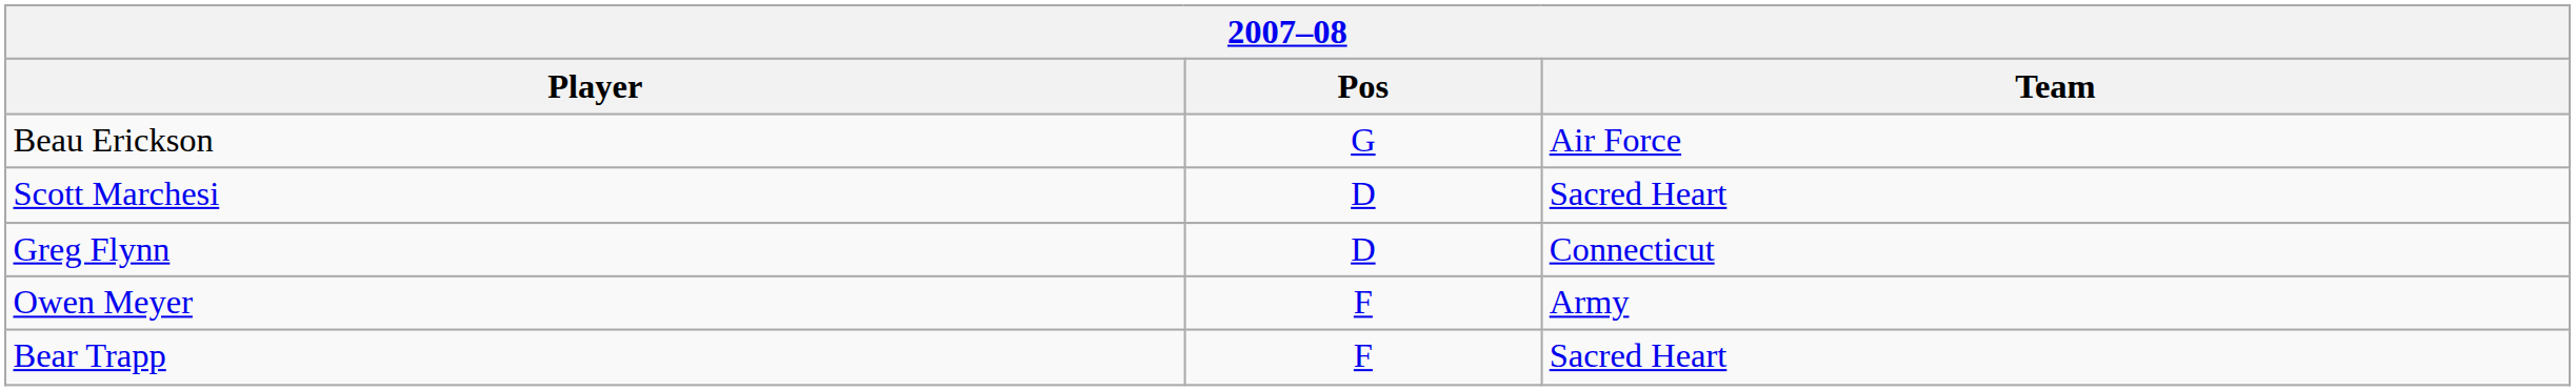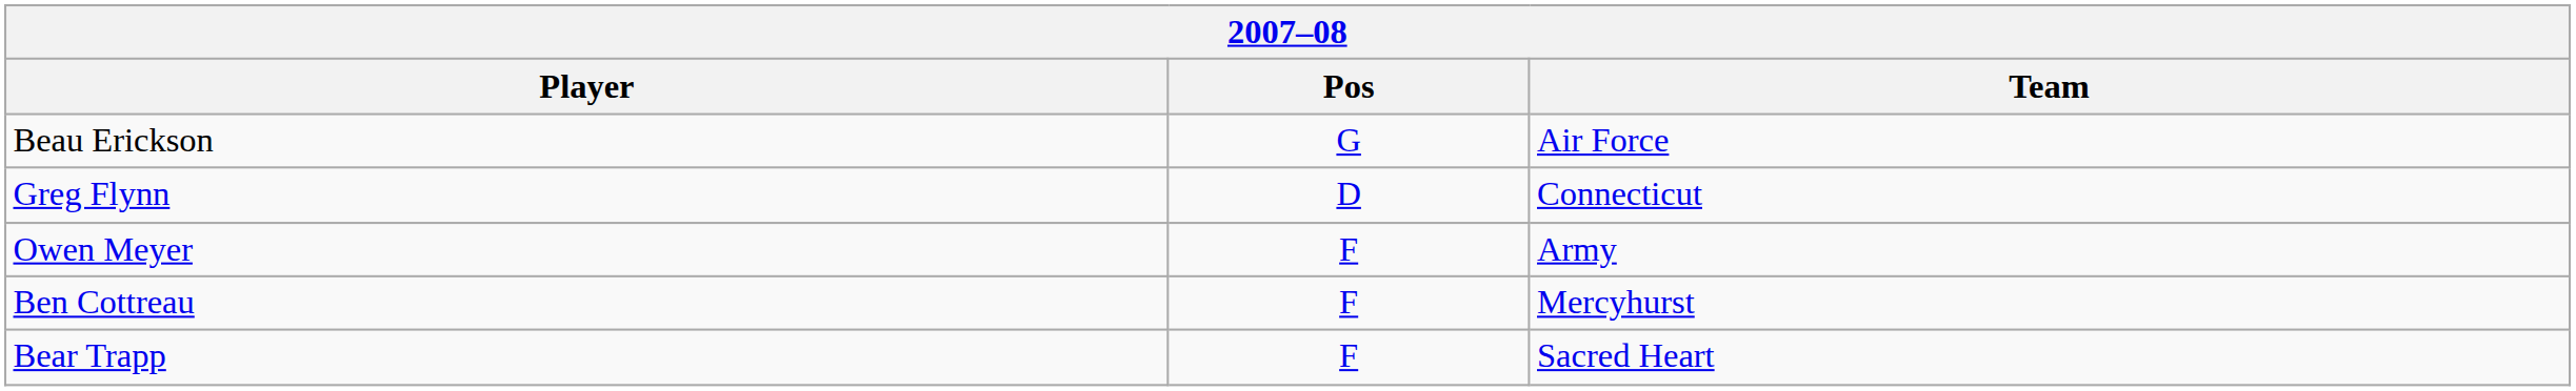- row: Scott Marchesi | D | Sacred Heart
+ row: Ben Cottreau | F | Mercyhurst
